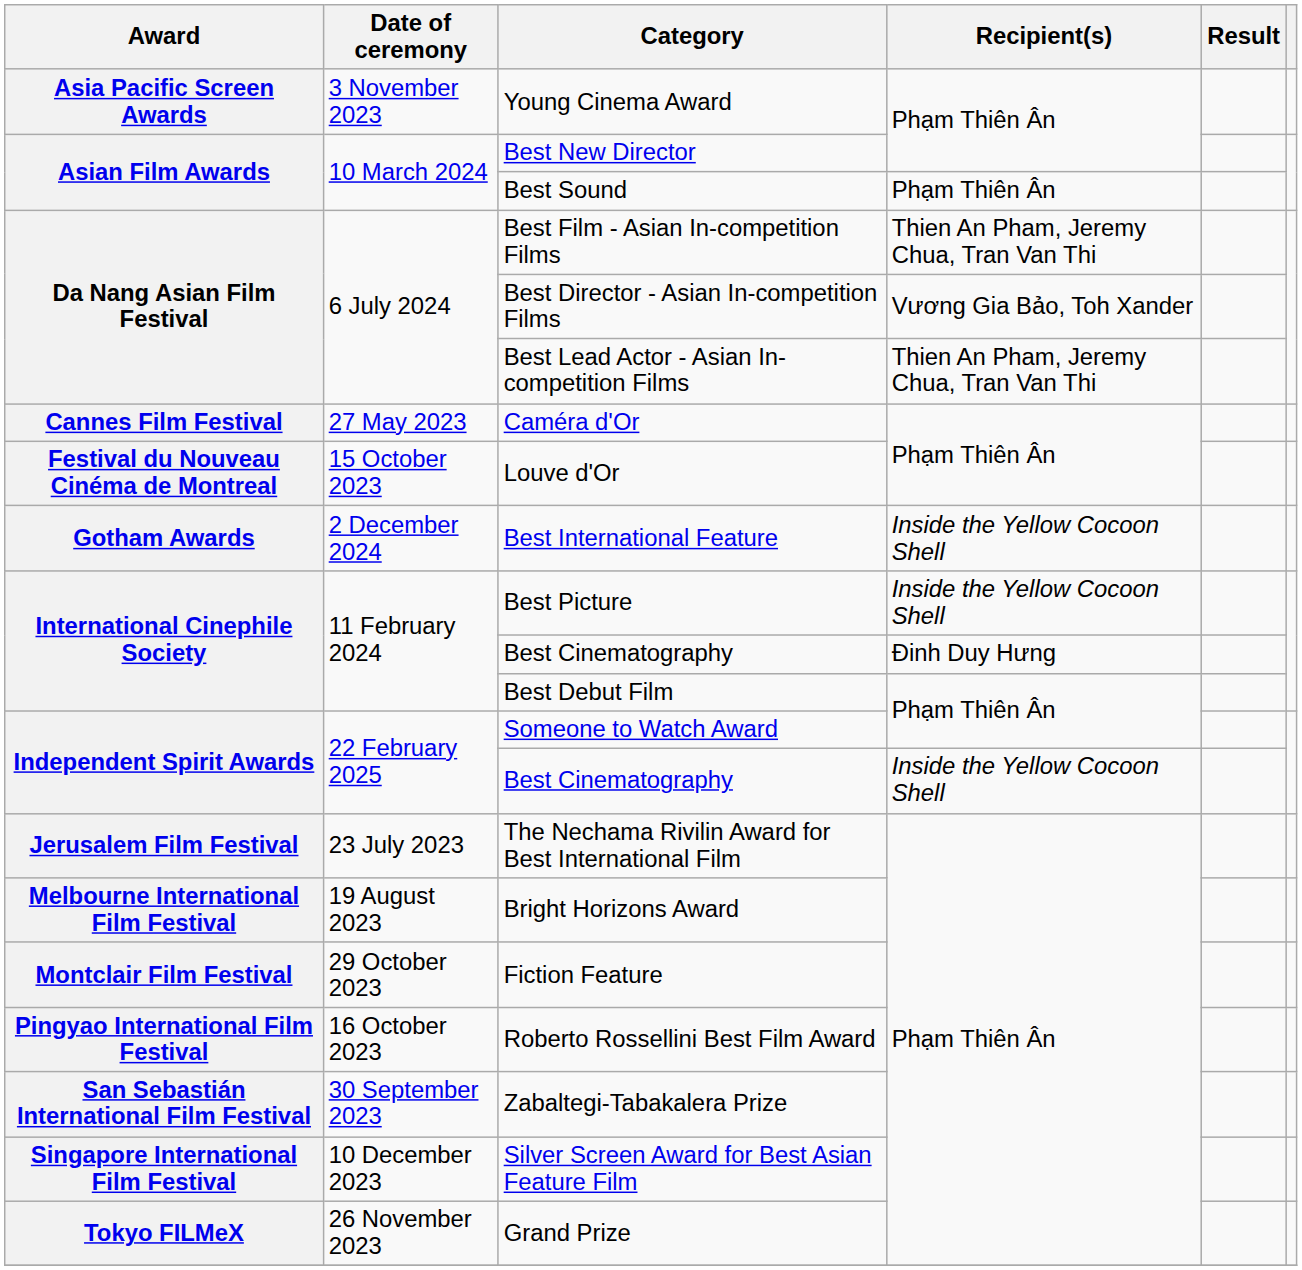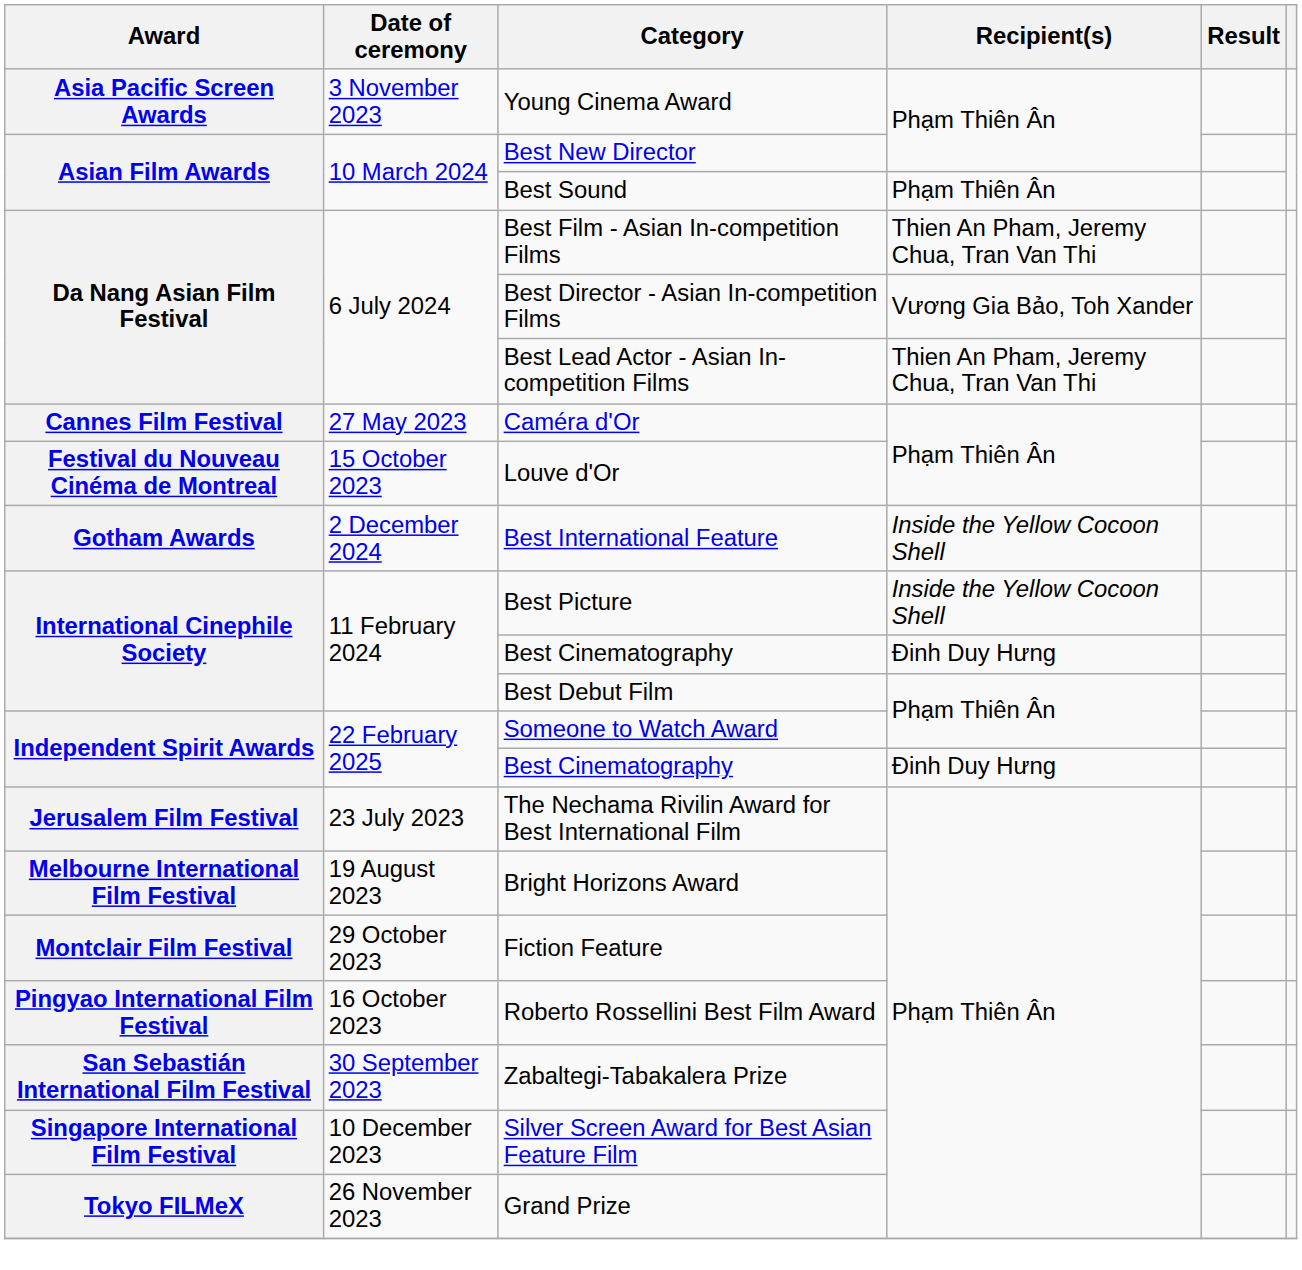Independent Spirit Awards / Best Cinematography | Recipient(s): Inside the Yellow Cocoon Shell -> Đinh Duy Hưng
